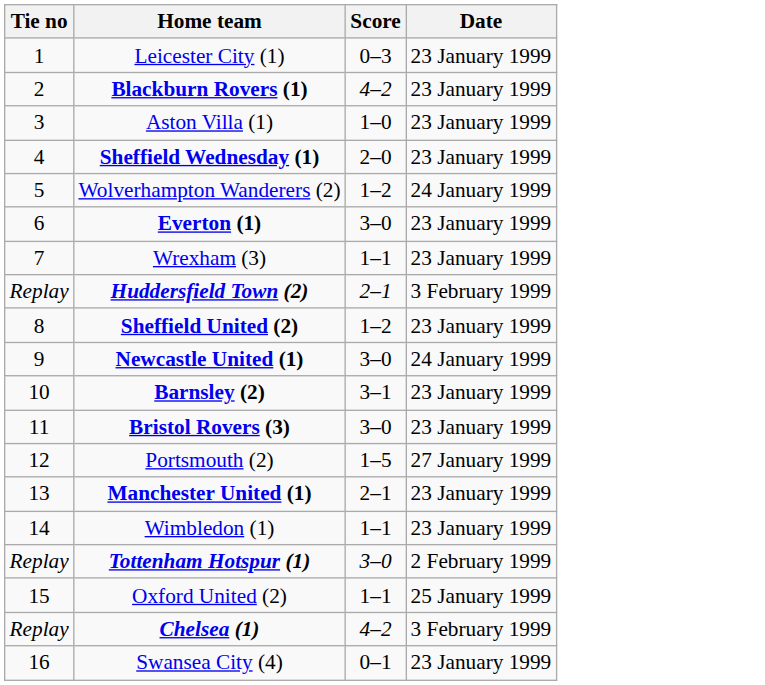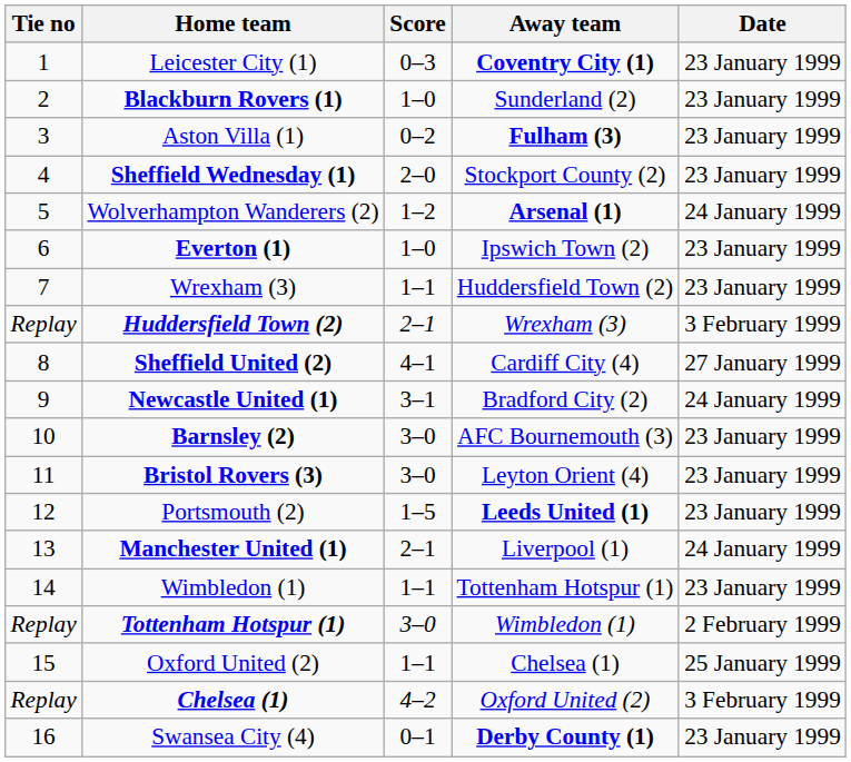+ column: Away team | Coventry City (1) | Sunderland (2) | Fulham (3) | Stockport County (2) | Arsenal (1) | Ipswich Town (2) | Huddersfield Town (2) | Wrexham (3) | Cardiff City (4) | Bradford City (2) | AFC Bournemouth (3) | Leyton Orient (4) | Leeds United (1) | Liverpool (1) | Tottenham Hotspur (1) | Wimbledon (1) | Chelsea (1) | Oxford United (2) | Derby County (1)
Blackburn Rovers (1) | Score: 4–2 -> 1–0
Aston Villa (1) | Score: 1–0 -> 0–2
Everton (1) | Score: 3–0 -> 1–0
Sheffield United (2) | Score: 1–2 -> 4–1
Sheffield United (2) | Date: 23 January 1999 -> 27 January 1999
Newcastle United (1) | Score: 3–0 -> 3–1
Barnsley (2) | Score: 3–1 -> 3–0
Portsmouth (2) | Date: 27 January 1999 -> 23 January 1999
Manchester United (1) | Date: 23 January 1999 -> 24 January 1999
